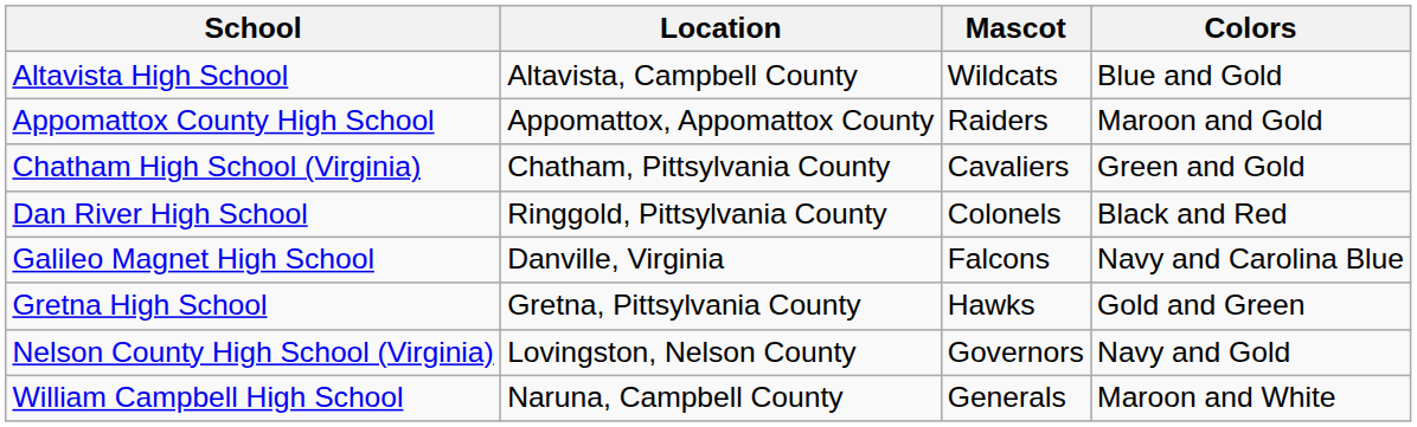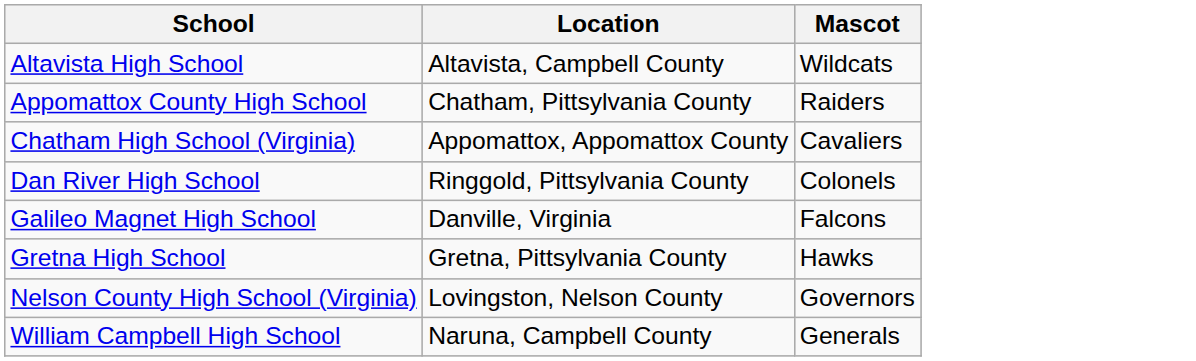- column: Colors | Blue and Gold | Maroon and Gold | Green and Gold | Black and Red | Navy and Carolina Blue | Gold and Green | Navy and Gold | Maroon and White
Appomattox County High School | Location: Appomattox, Appomattox County -> Chatham, Pittsylvania County
Chatham High School (Virginia) | Location: Chatham, Pittsylvania County -> Appomattox, Appomattox County
